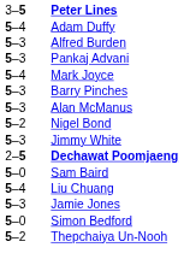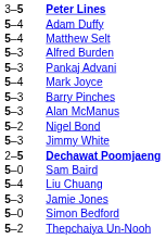+ row: 5–4 | Matthew Selt
